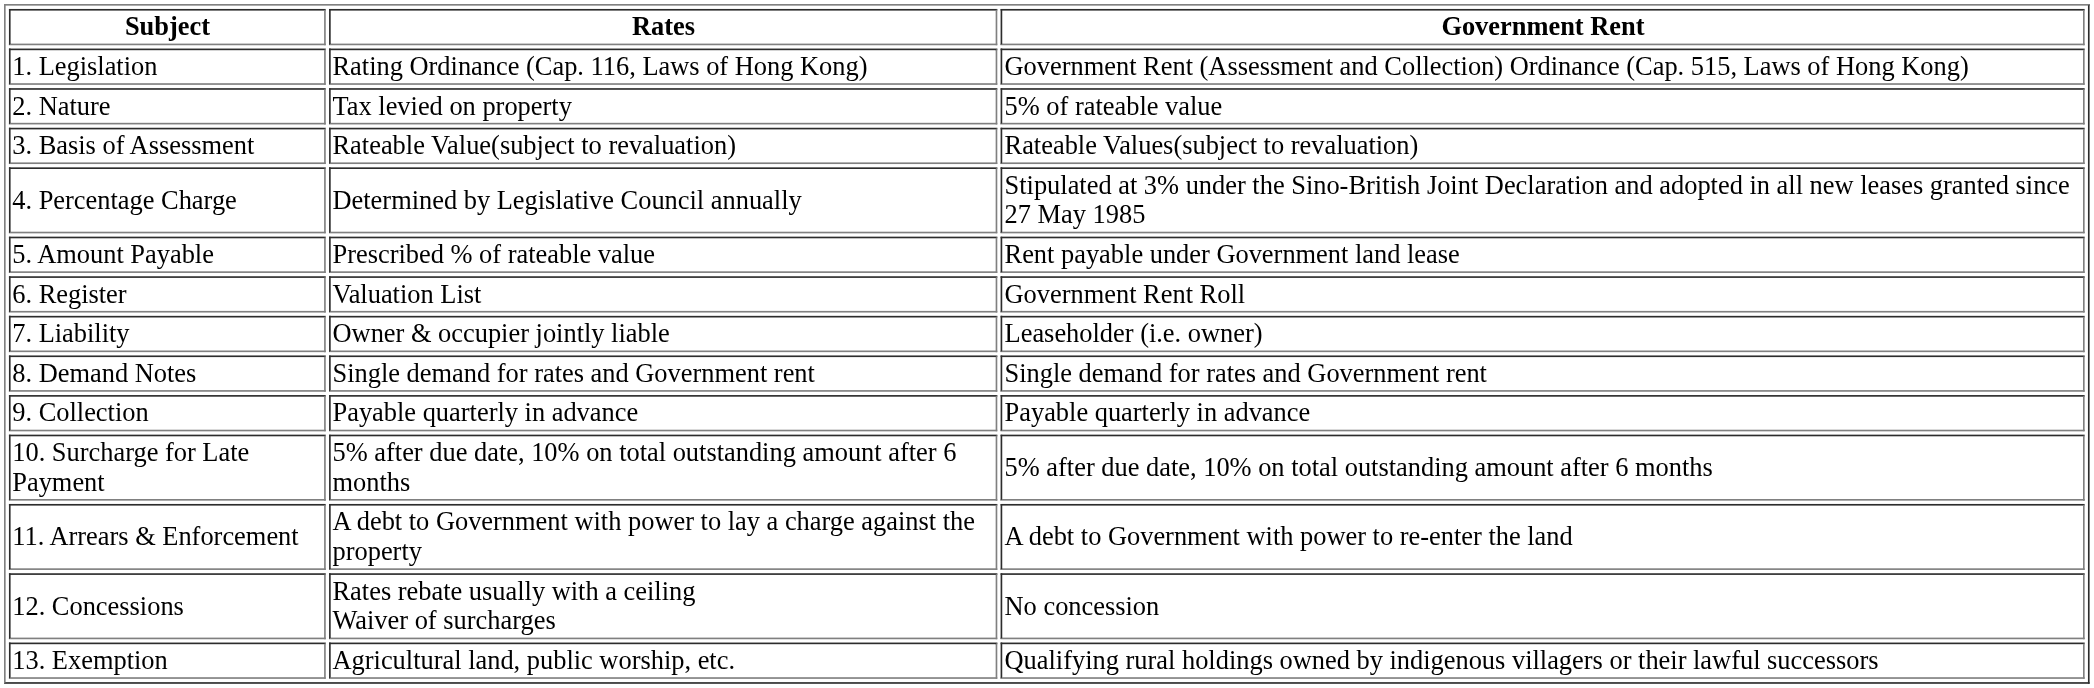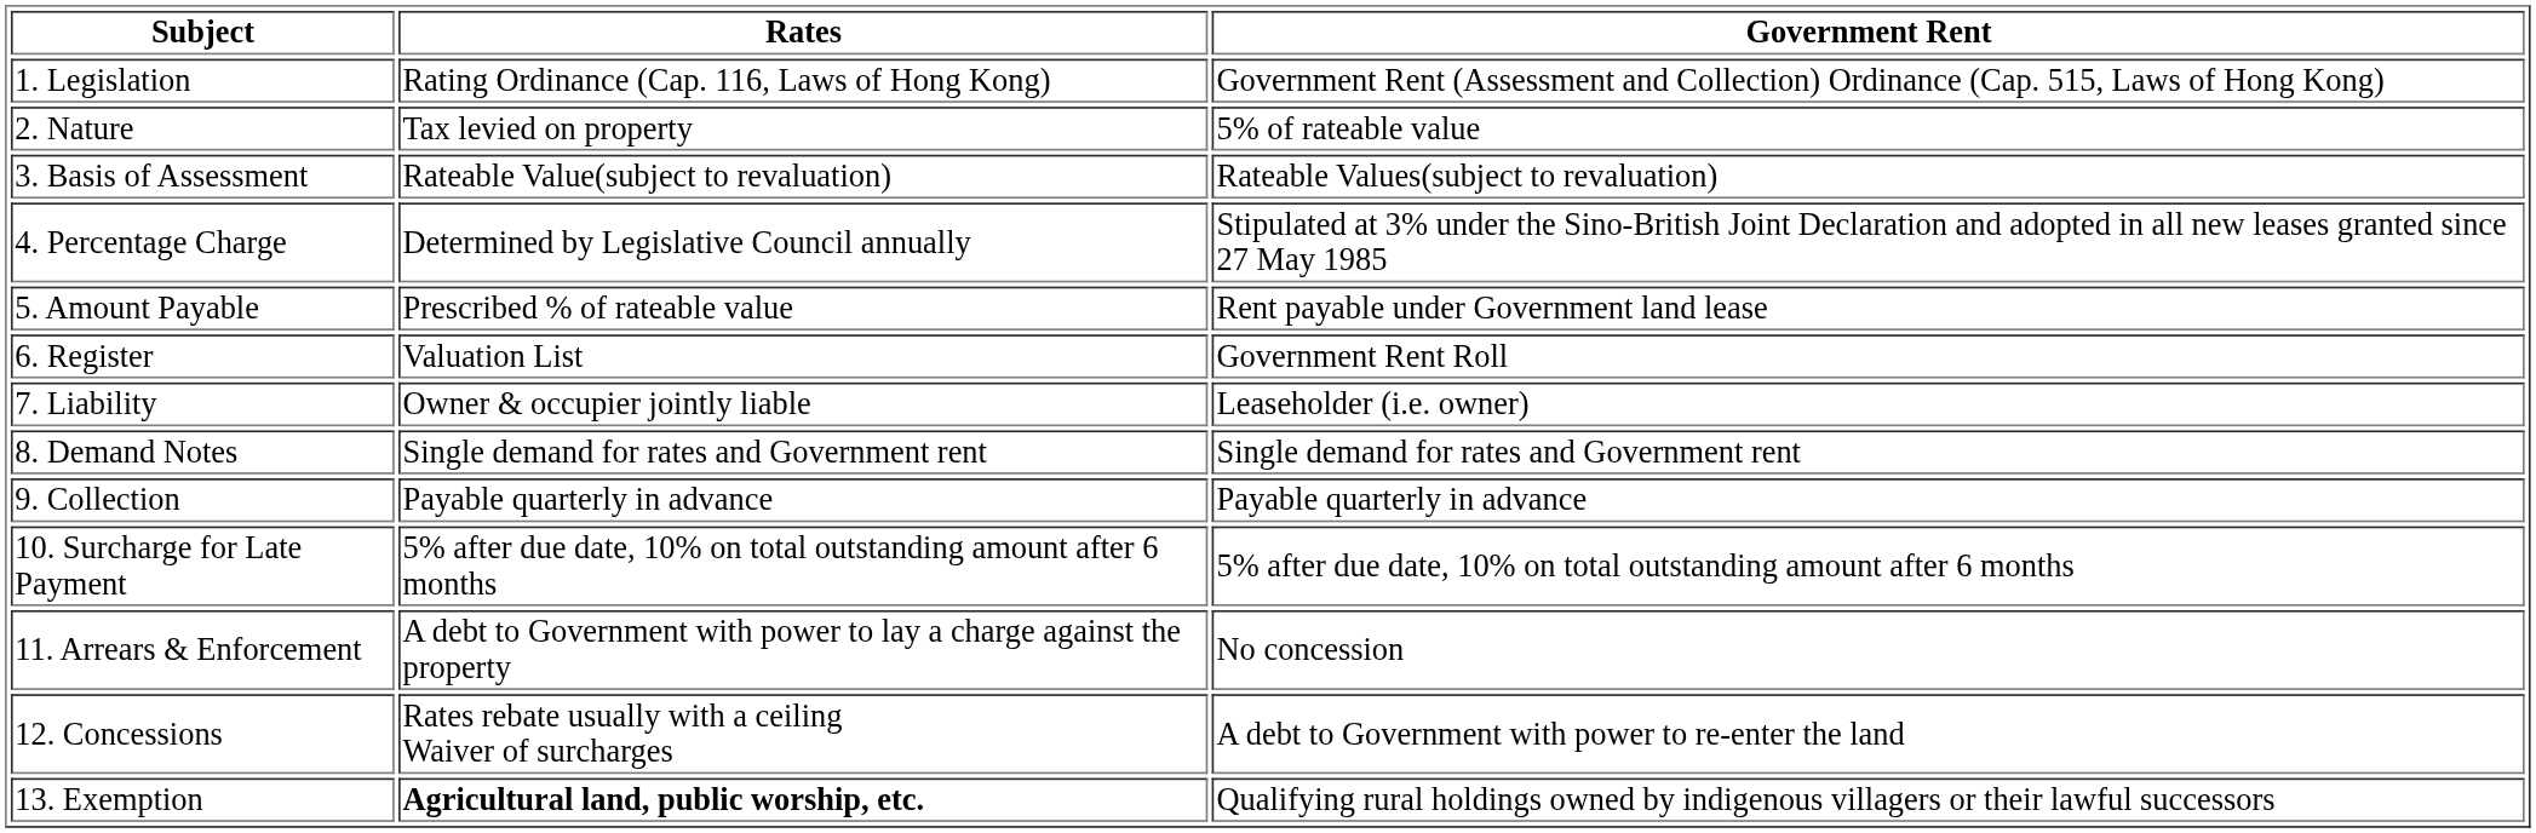11. Arrears & Enforcement | Government Rent: A debt to Government with power to re-enter the land -> No concession
12. Concessions | Government Rent: No concession -> A debt to Government with power to re-enter the land
13. Exemption | Rates: normal -> bold
